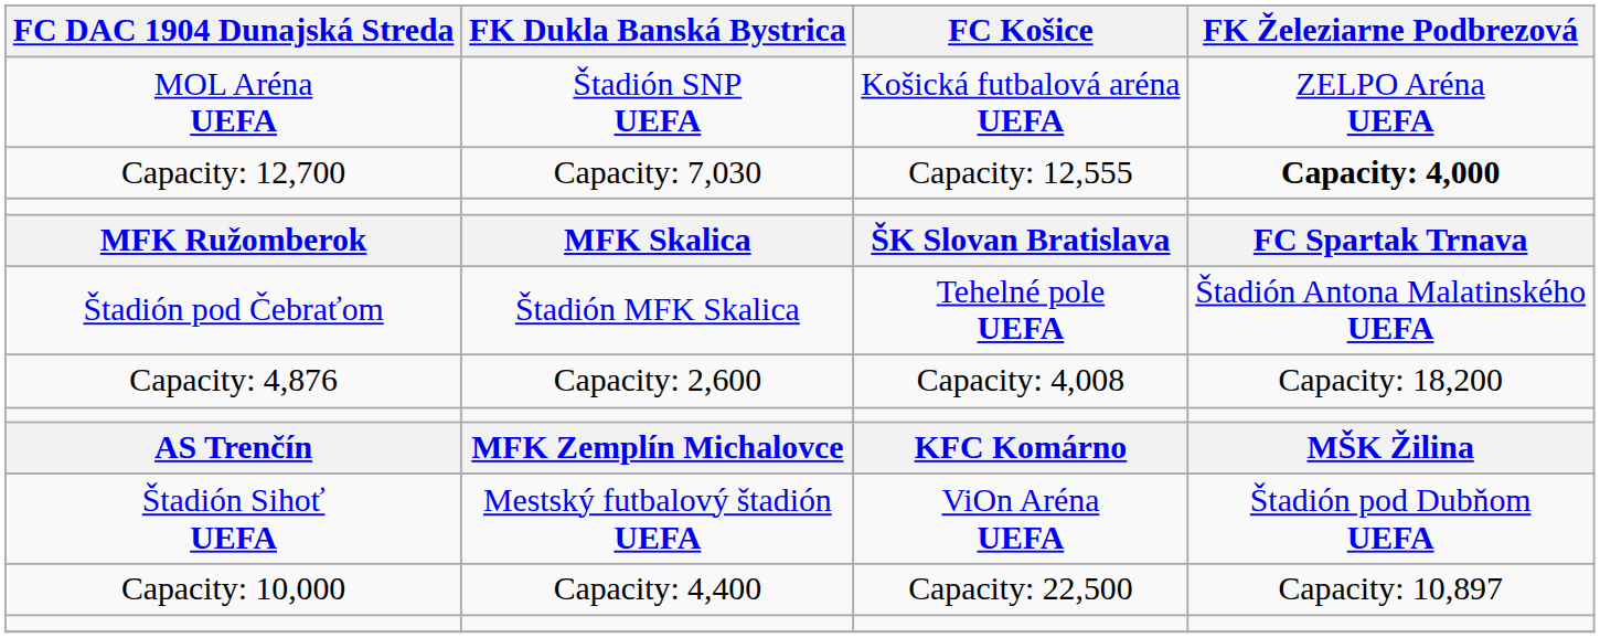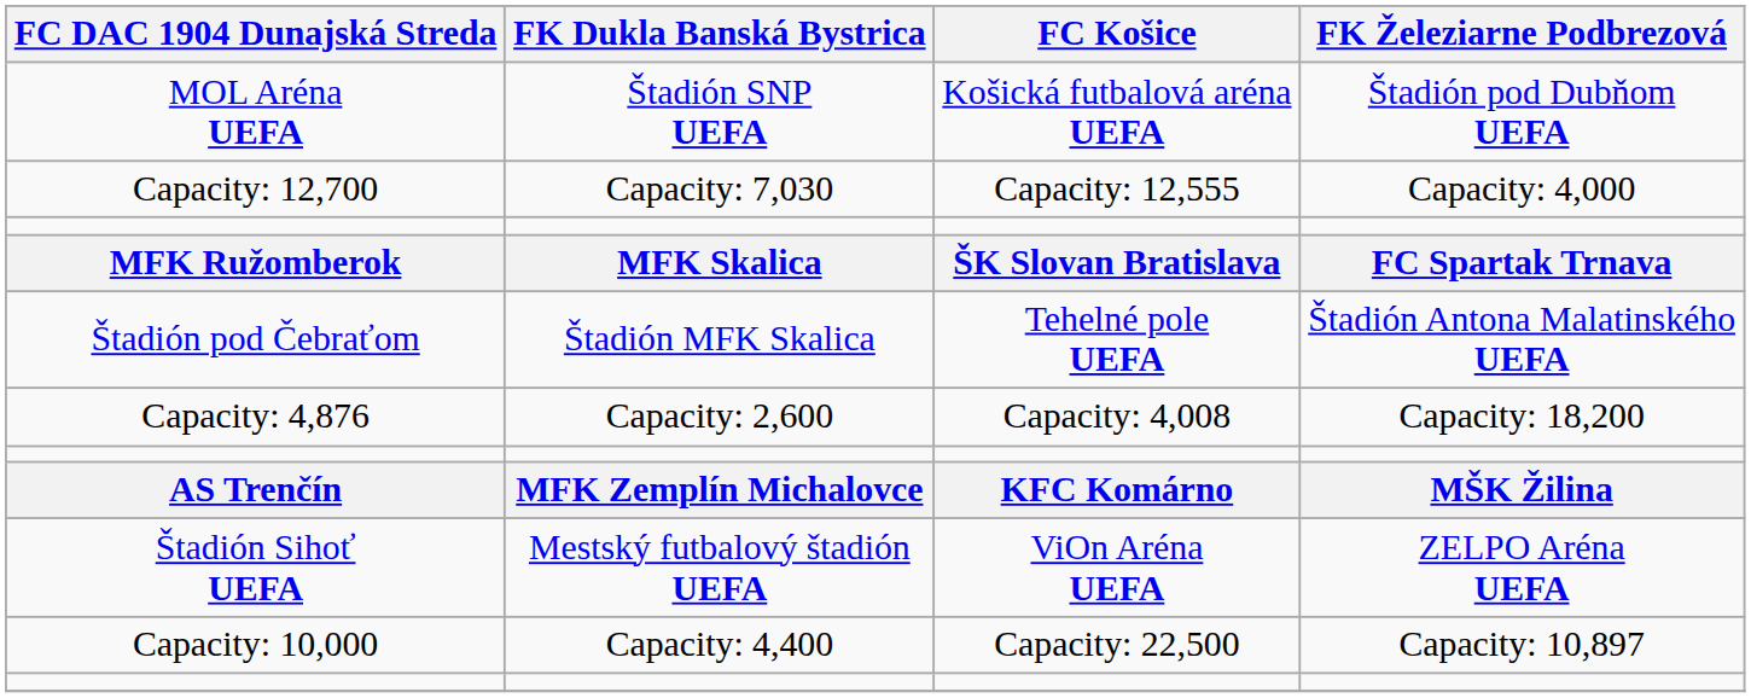MOL Aréna UEFA | FK Železiarne Podbrezová: ZELPO Aréna UEFA -> Štadión pod Dubňom UEFA
Capacity: 12,700 | FK Železiarne Podbrezová: bold -> normal
Štadión Sihoť UEFA | FK Železiarne Podbrezová: Štadión pod Dubňom UEFA -> ZELPO Aréna UEFA
